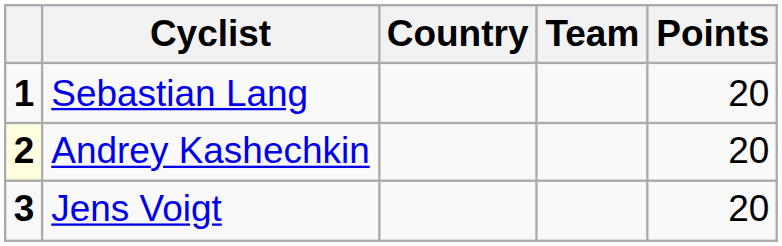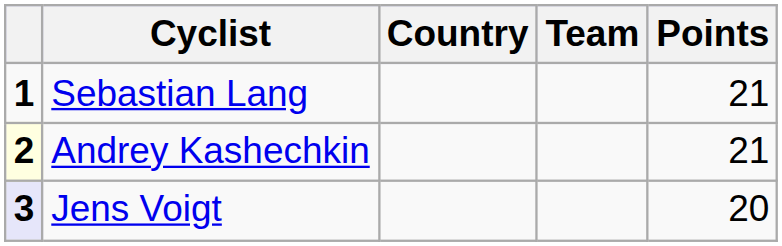Sebastian Lang | Points: 20 -> 21
Andrey Kashechkin | Points: 20 -> 21
Jens Voigt | column 1: no background -> lavender background
